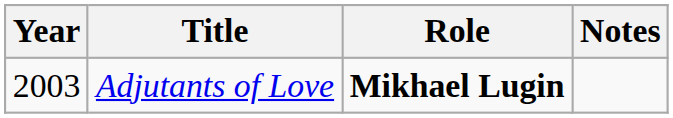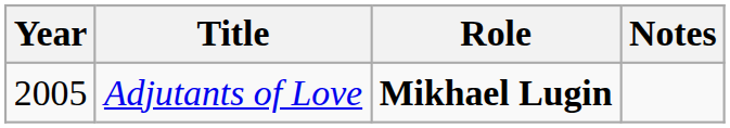Adjutants of Love | Year: 2003 -> 2005
